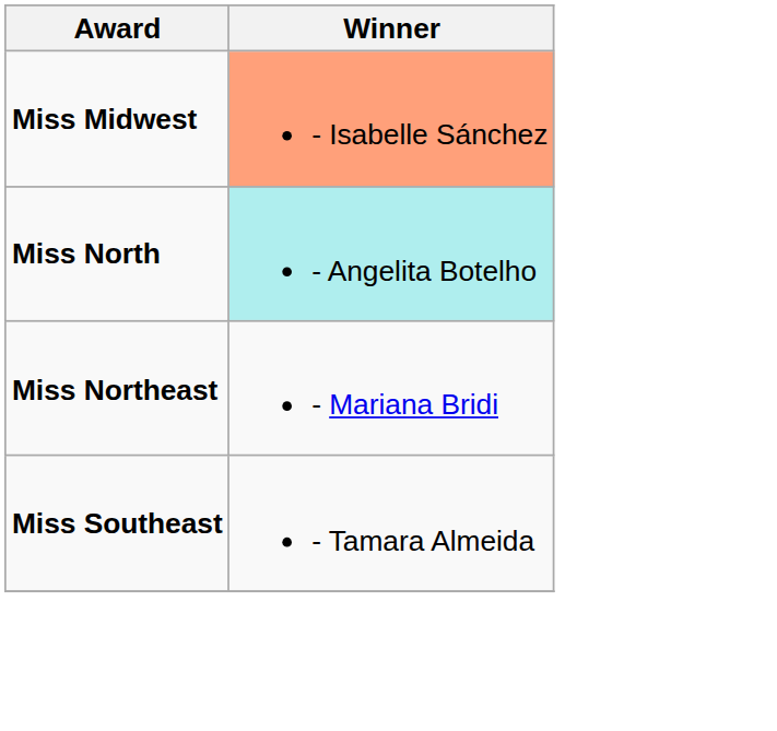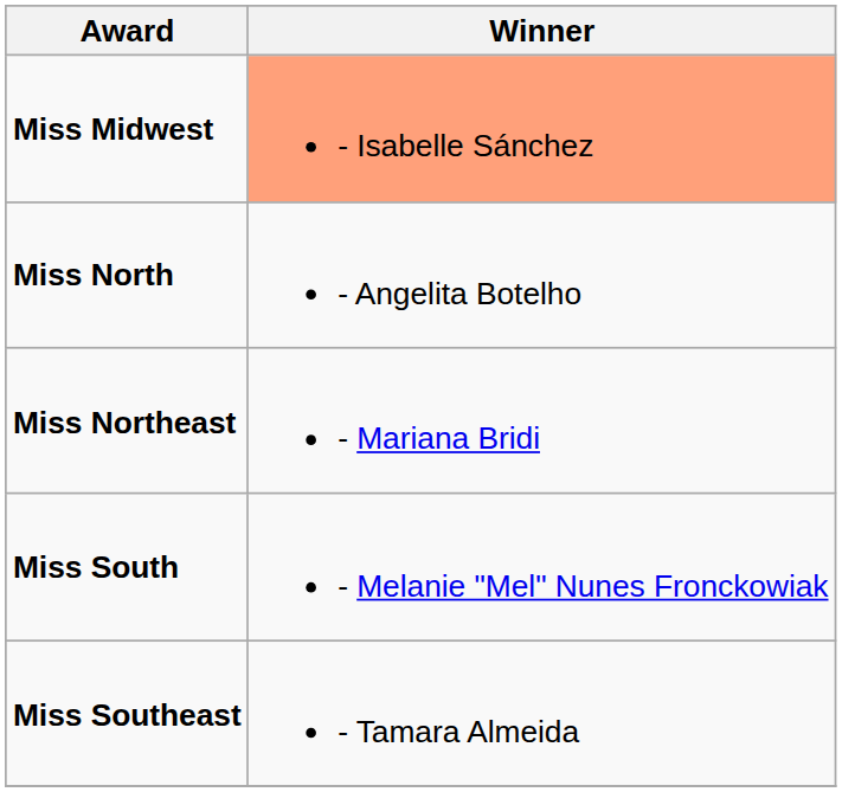Miss North | Winner: paleturquoise background -> no background
+ row: Miss South | - Melanie "Mel" Nunes Fronckowiak
